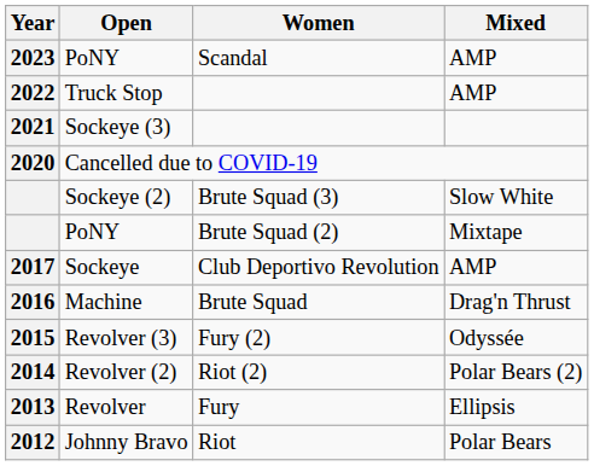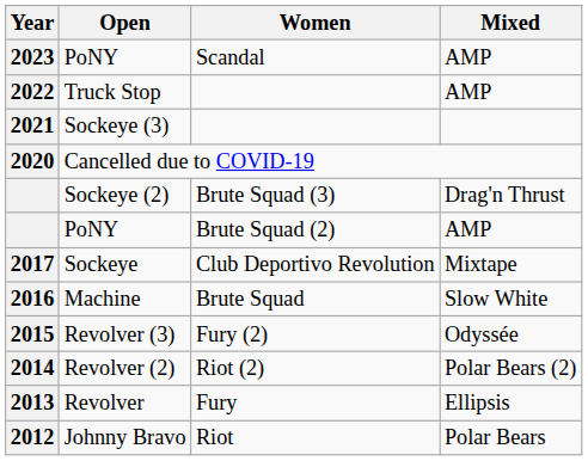Sockeye (2) | Mixed: Slow White -> Drag'n Thrust
PoNY / Brute Squad (2) | Mixed: Mixtape -> AMP
Sockeye | Mixed: AMP -> Mixtape
Machine | Mixed: Drag'n Thrust -> Slow White
